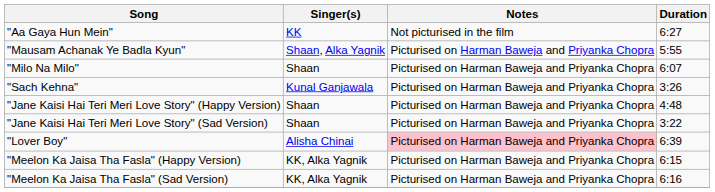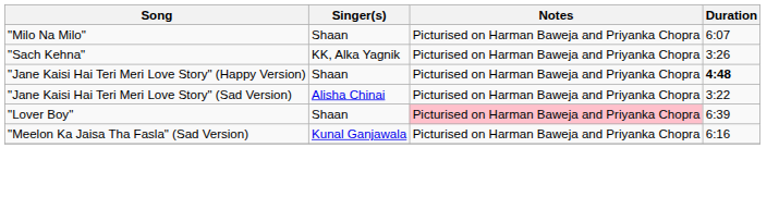- row: "Aa Gaya Hun Mein" | KK | Not picturised in the film | 6:27
- row: "Mausam Achanak Ye Badla Kyun" | Shaan, Alka Yagnik | Picturised on Harman Baweja and Priyanka Chopra | 5:55
"Sach Kehna" | Singer(s): Kunal Ganjawala -> KK, Alka Yagnik
"Jane Kaisi Hai Teri Meri Love Story" (Happy Version) | Duration: normal -> bold
"Jane Kaisi Hai Teri Meri Love Story" (Sad Version) | Singer(s): Shaan -> Alisha Chinai
"Lover Boy" | Singer(s): Alisha Chinai -> Shaan
- row: "Meelon Ka Jaisa Tha Fasla" (Happy Version) | KK, Alka Yagnik | Picturised on Harman Baweja and Priyanka Chopra | 6:15
"Meelon Ka Jaisa Tha Fasla" (Sad Version) | Singer(s): KK, Alka Yagnik -> Kunal Ganjawala
